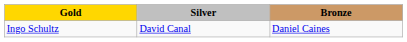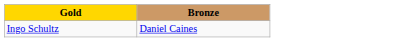- column: Silver | David Canal
